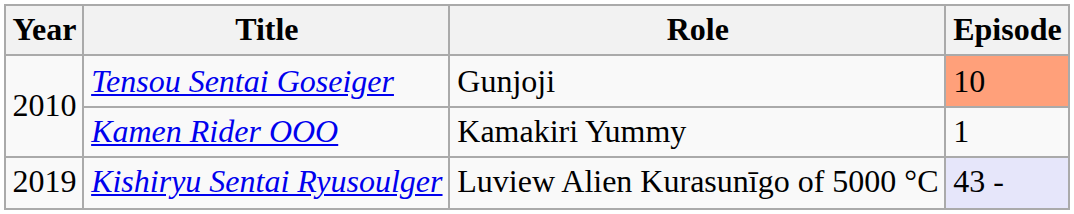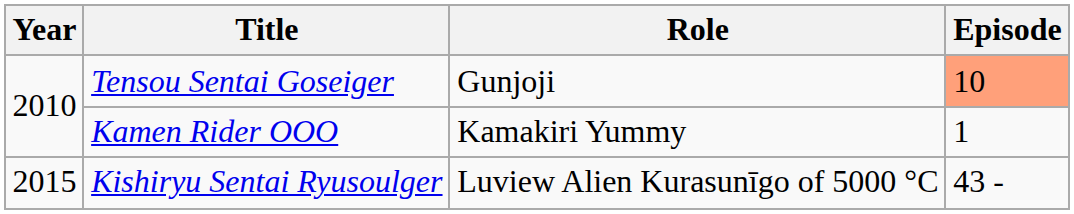Kishiryu Sentai Ryusoulger | Year: 2019 -> 2015
Kishiryu Sentai Ryusoulger | Episode: lavender background -> no background
